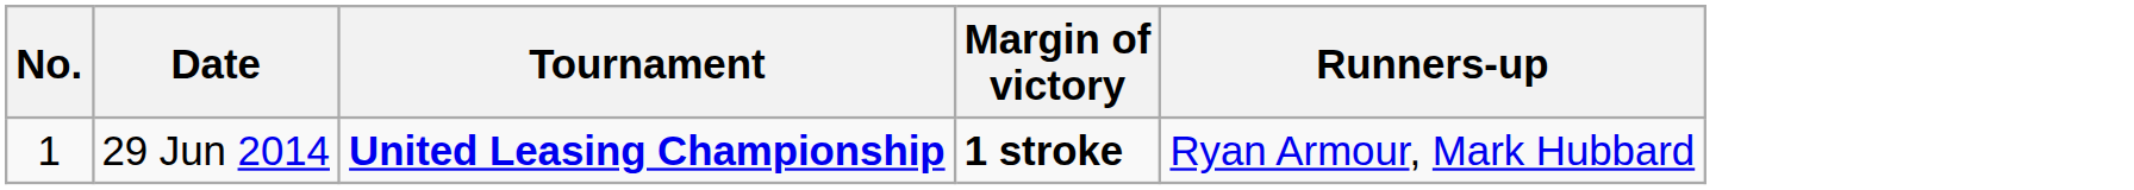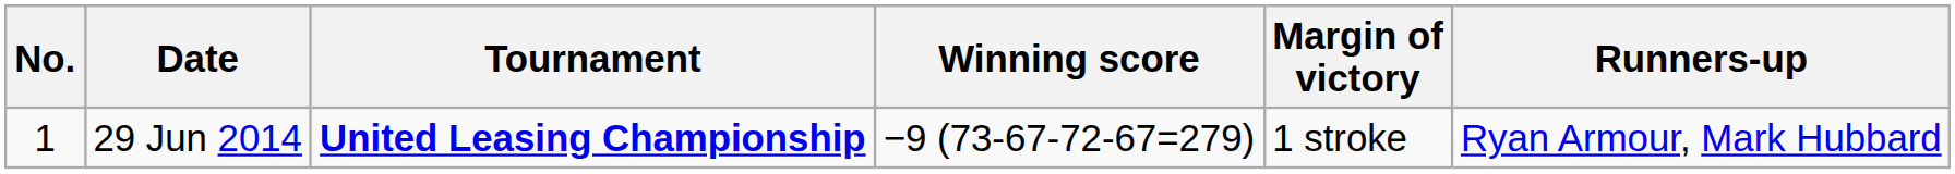+ column: Winning score | −9 (73-67-72-67=279)
29 Jun 2014 | Margin of victory: bold -> normal
